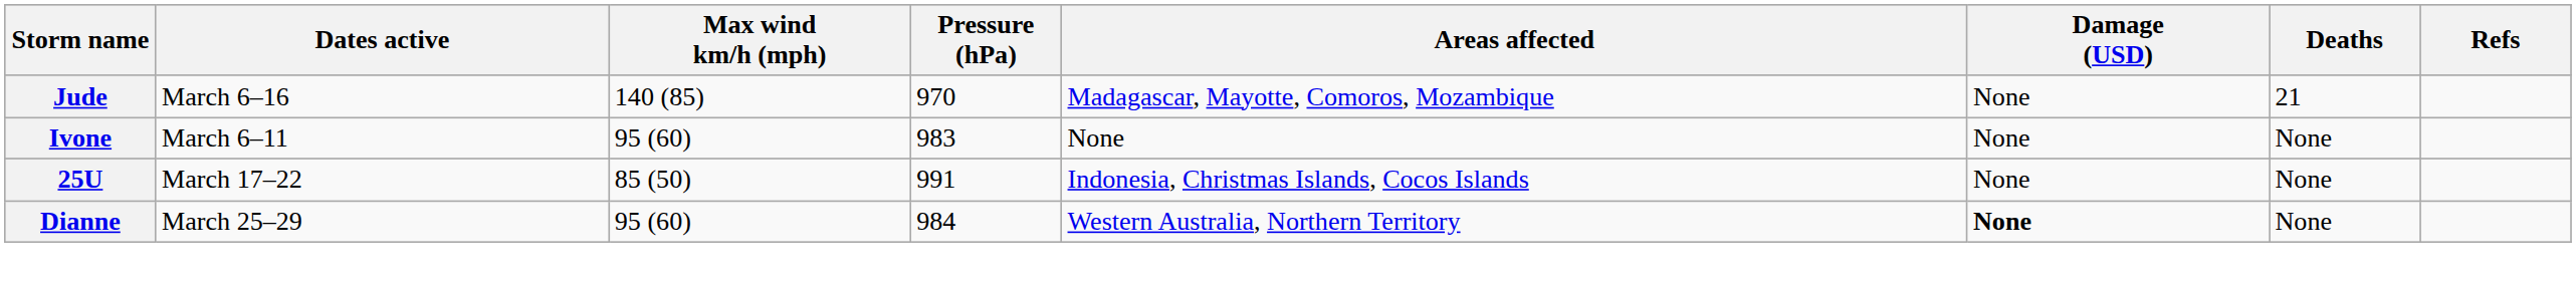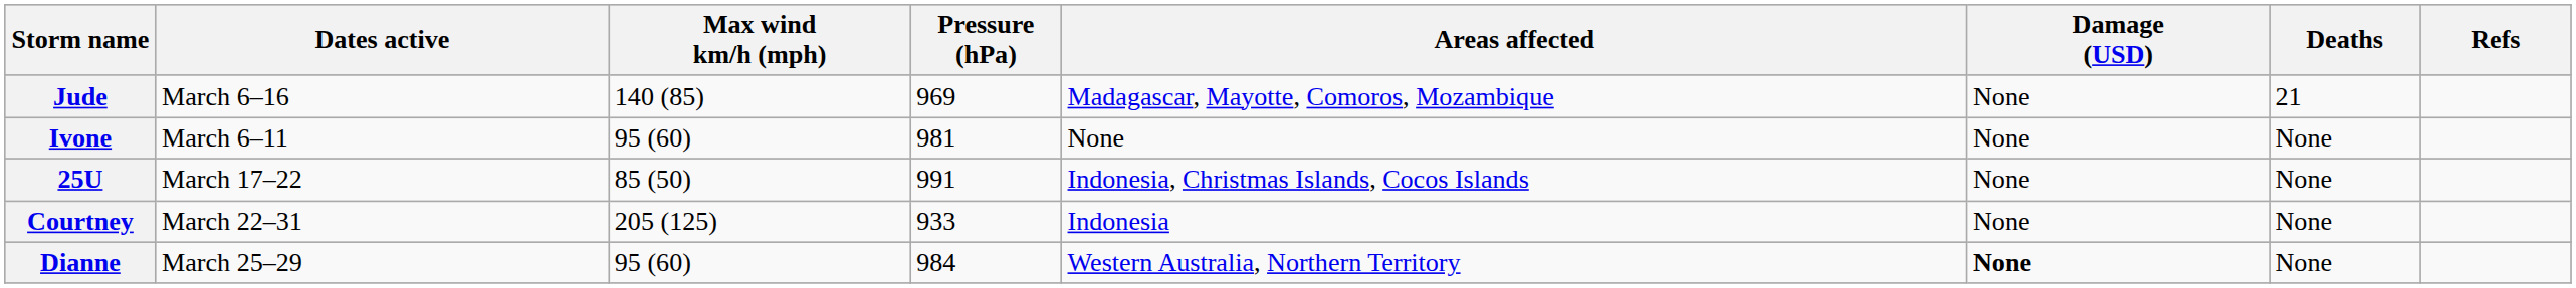Jude | Pressure (hPa): 970 -> 969
Ivone | Pressure (hPa): 983 -> 981
+ row: Courtney | March 22–31 | 205 (125) | 933 | Indonesia | None | None
